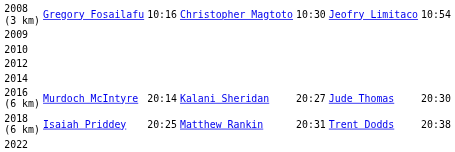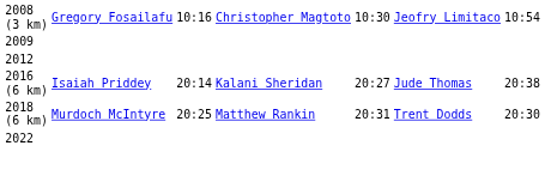- row: 2010
- row: 2014
2016 (6 km) | column 2: Murdoch McIntyre -> Isaiah Priddey
2016 (6 km) | column 7: 20:30 -> 20:38
2018 (6 km) | column 2: Isaiah Priddey -> Murdoch McIntyre
2018 (6 km) | column 7: 20:38 -> 20:30
